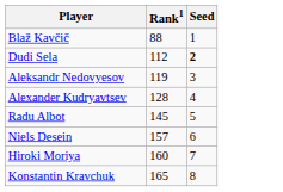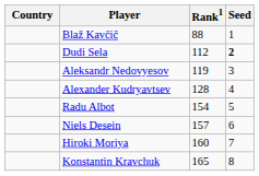+ column: Country
Radu Albot | Rank1: 145 -> 154
